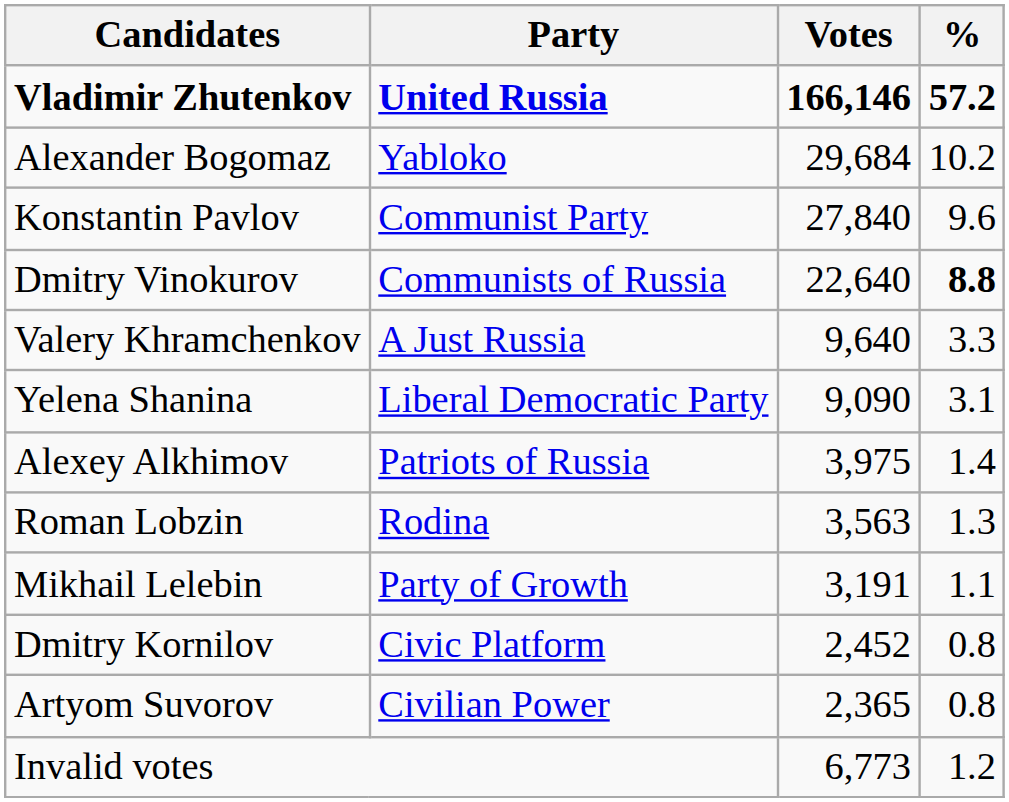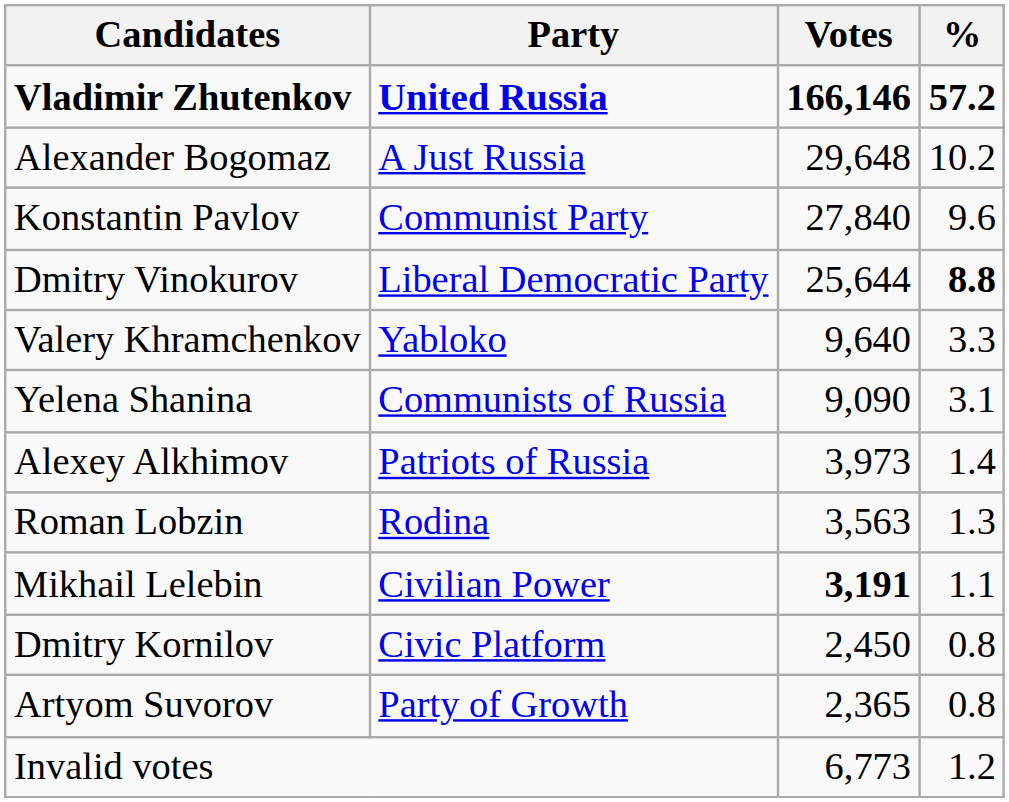Alexander Bogomaz | Party: Yabloko -> A Just Russia
Alexander Bogomaz | Votes: 29,684 -> 29,648
Dmitry Vinokurov | Party: Communists of Russia -> Liberal Democratic Party
Dmitry Vinokurov | Votes: 22,640 -> 25,644
Valery Khramchenkov | Party: A Just Russia -> Yabloko
Yelena Shanina | Party: Liberal Democratic Party -> Communists of Russia
Alexey Alkhimov | Votes: 3,975 -> 3,973
Mikhail Lelebin | Party: Party of Growth -> Civilian Power
Mikhail Lelebin | Votes: normal -> bold
Dmitry Kornilov | Votes: 2,452 -> 2,450
Artyom Suvorov | Party: Civilian Power -> Party of Growth
